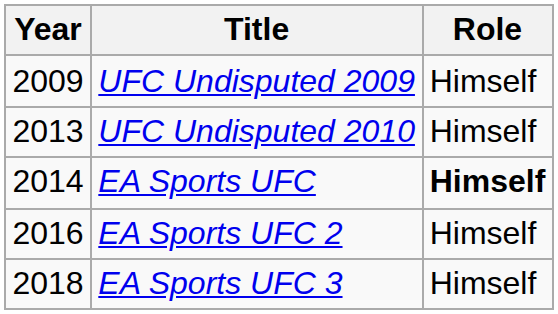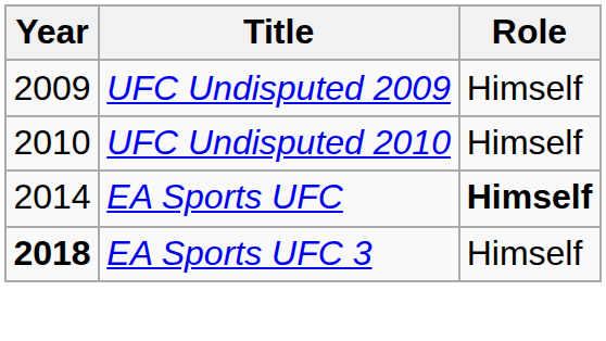UFC Undisputed 2010 | Year: 2013 -> 2010
- row: 2016 | EA Sports UFC 2 | Himself
EA Sports UFC 3 | Year: normal -> bold
